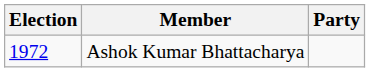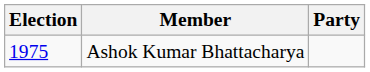Ashok Kumar Bhattacharya | Election: 1972 -> 1975
